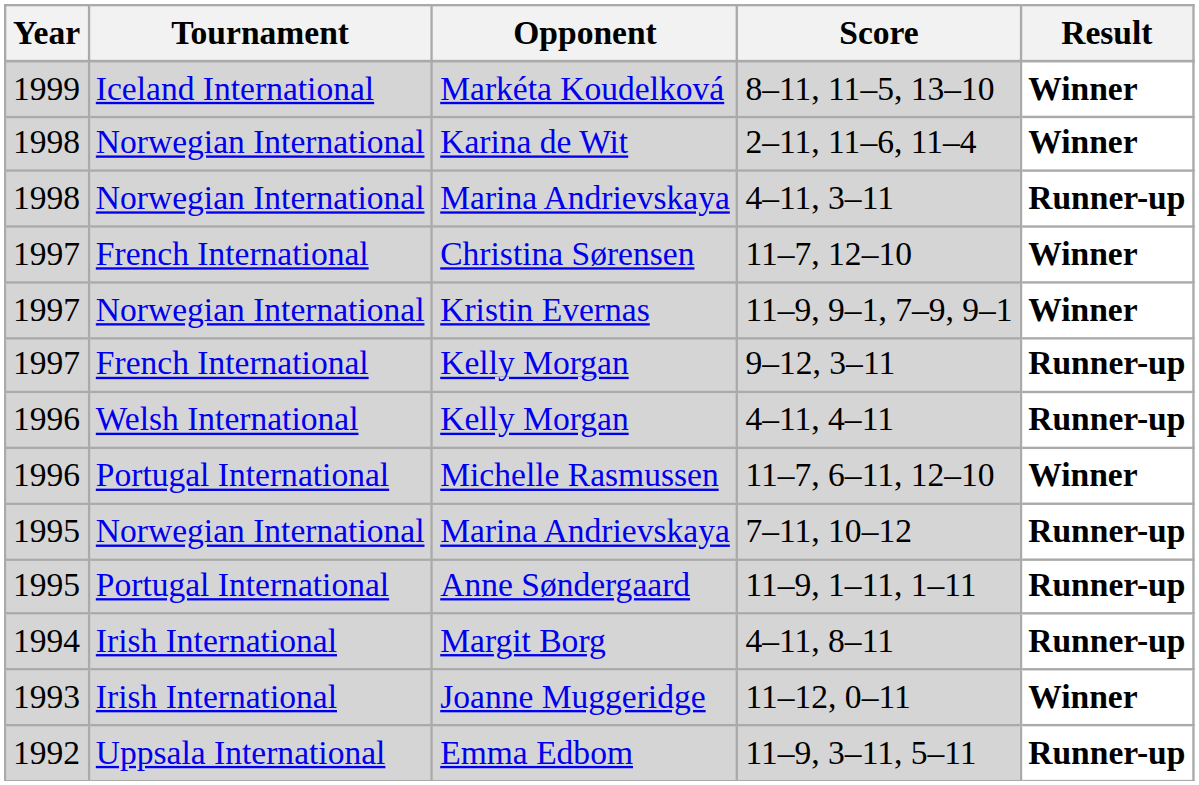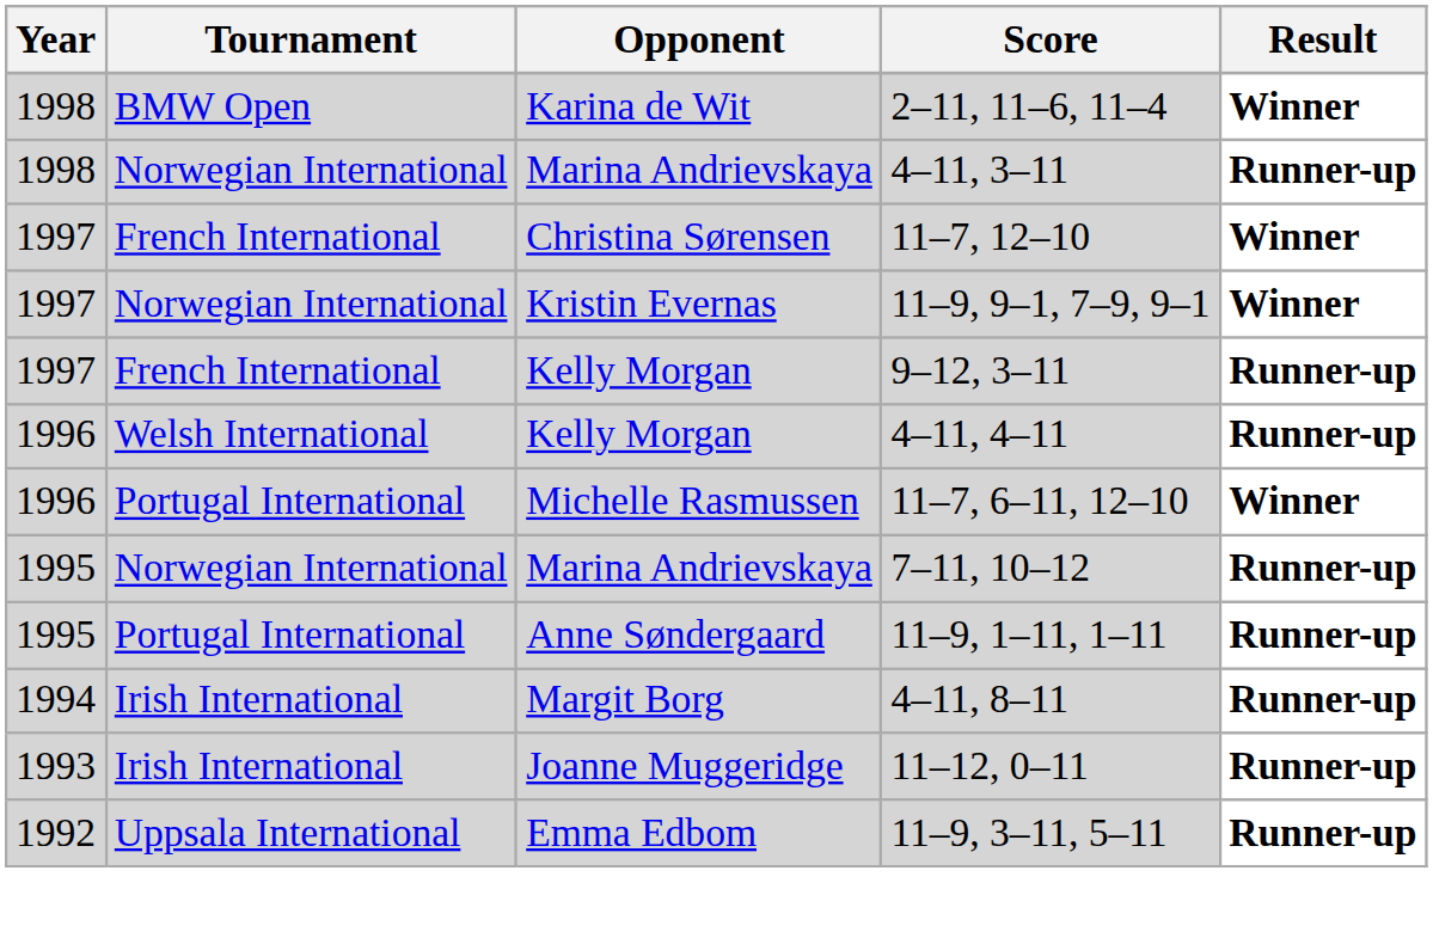- row: 1999 | Iceland International | Markéta Koudelková | 8–11, 11–5, 13–10 | Winner
2–11, 11–6, 11–4 | Tournament: Norwegian International -> BMW Open
11–12, 0–11 | Result: Winner -> Runner-up
